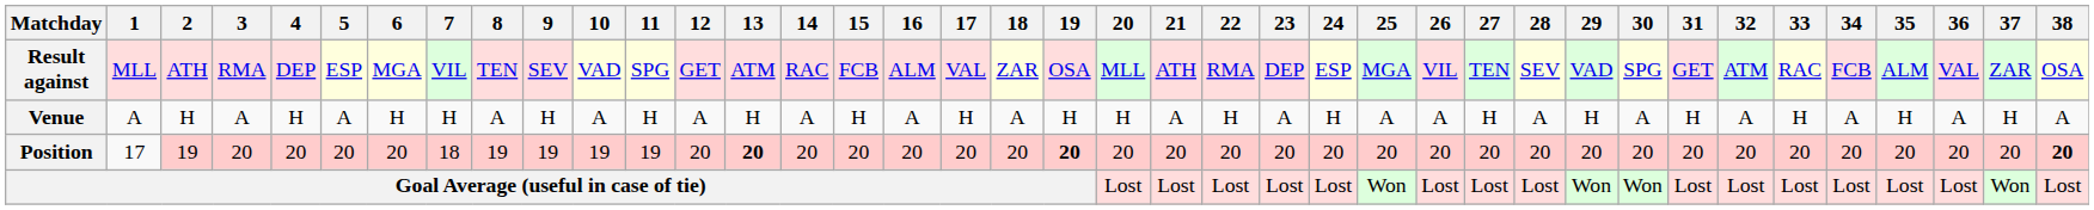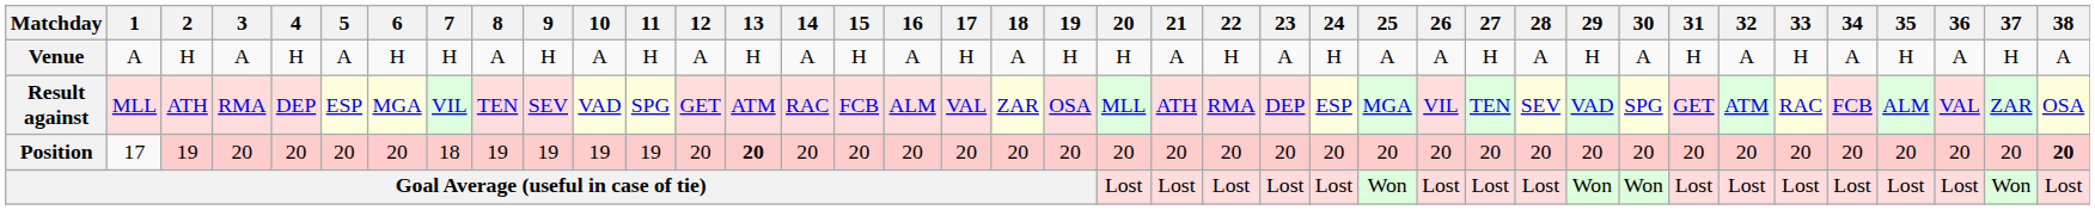rows swapped: Result against <-> Venue
Position | 19: bold -> normal
